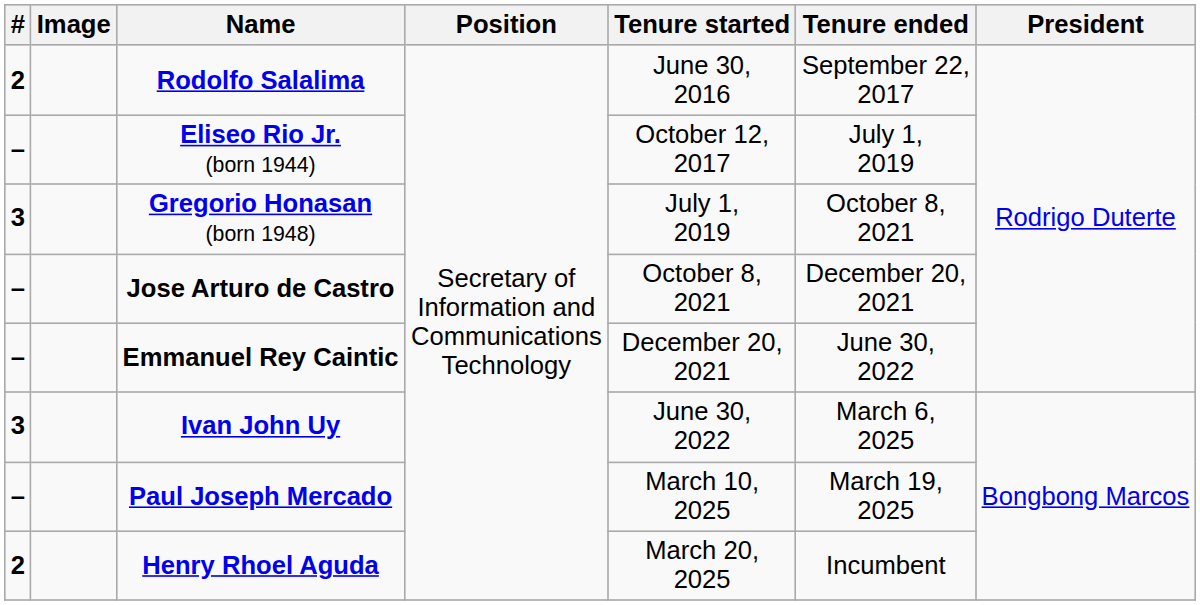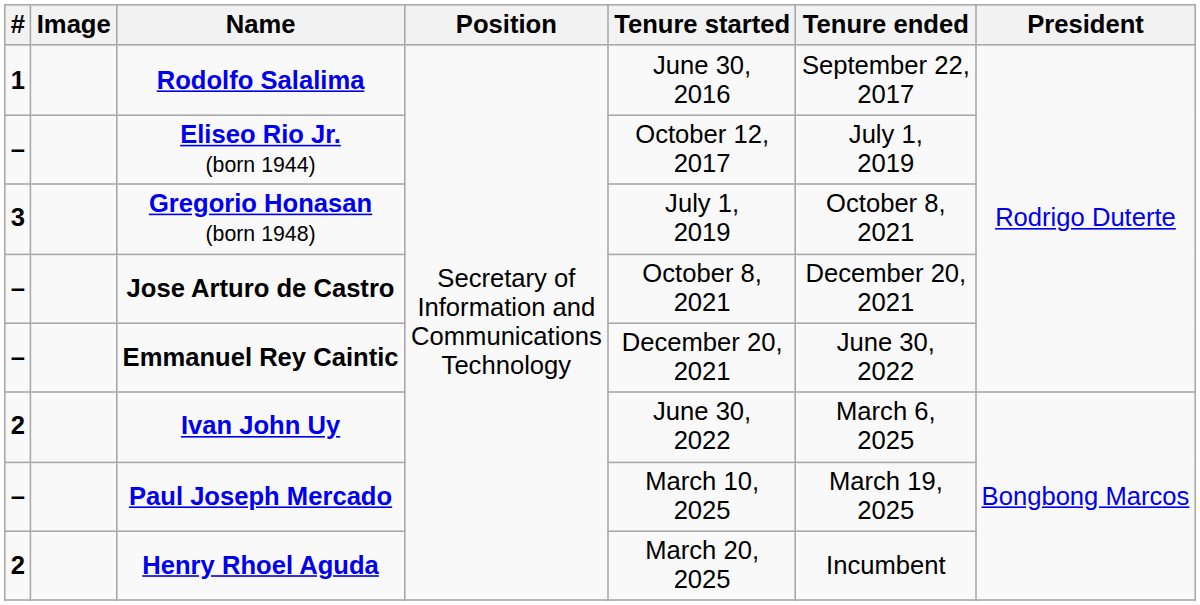Rodolfo Salalima | #: 2 -> 1
Ivan John Uy | #: 3 -> 2
